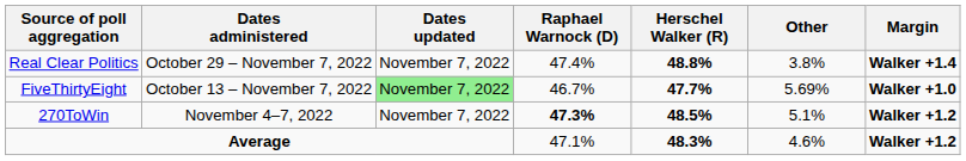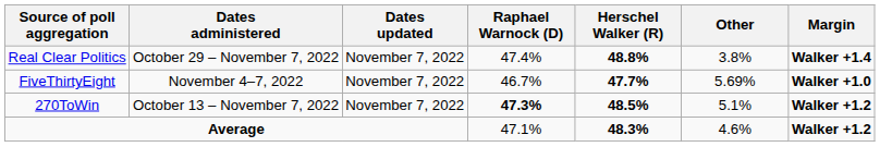FiveThirtyEight | Dates administered: October 13 – November 7, 2022 -> November 4–7, 2022
FiveThirtyEight | Dates updated: lightgreen background -> no background
270ToWin | Dates administered: November 4–7, 2022 -> October 13 – November 7, 2022
